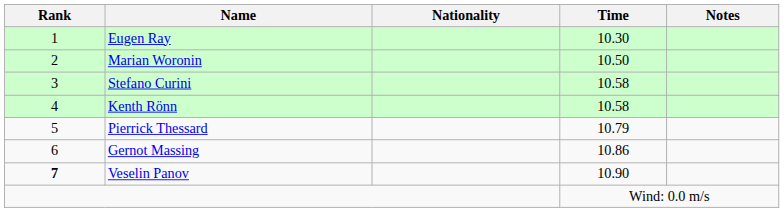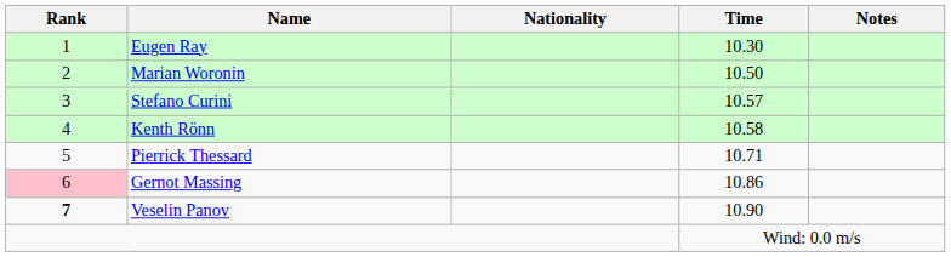Stefano Curini | Time: 10.58 -> 10.57
Pierrick Thessard | Time: 10.79 -> 10.71
Gernot Massing | Rank: no background -> pink background
